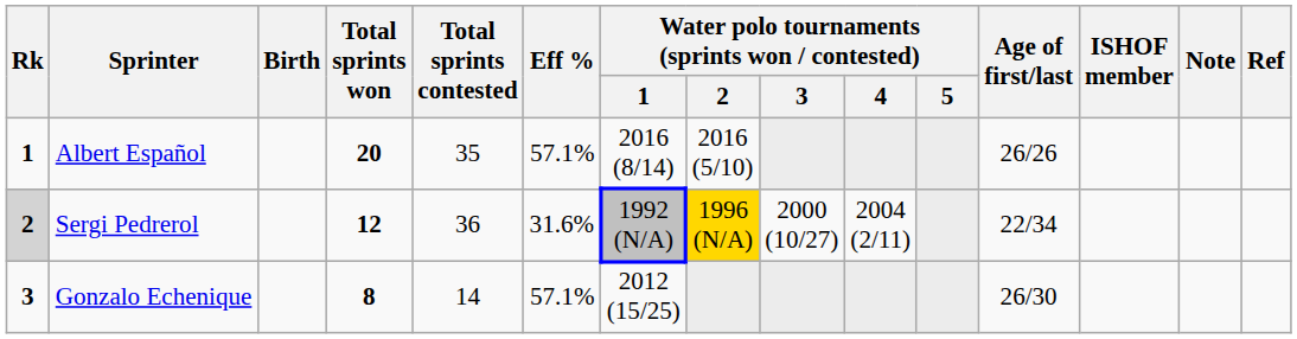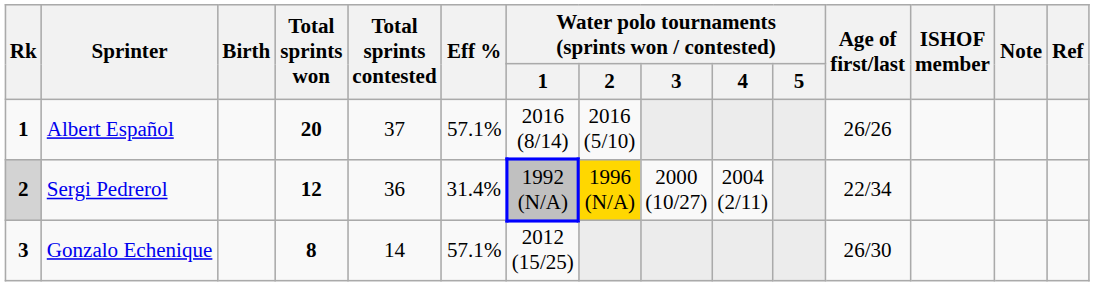Albert Español | Total sprints contested: 35 -> 37
Sergi Pedrerol | Eff %: 31.6% -> 31.4%
